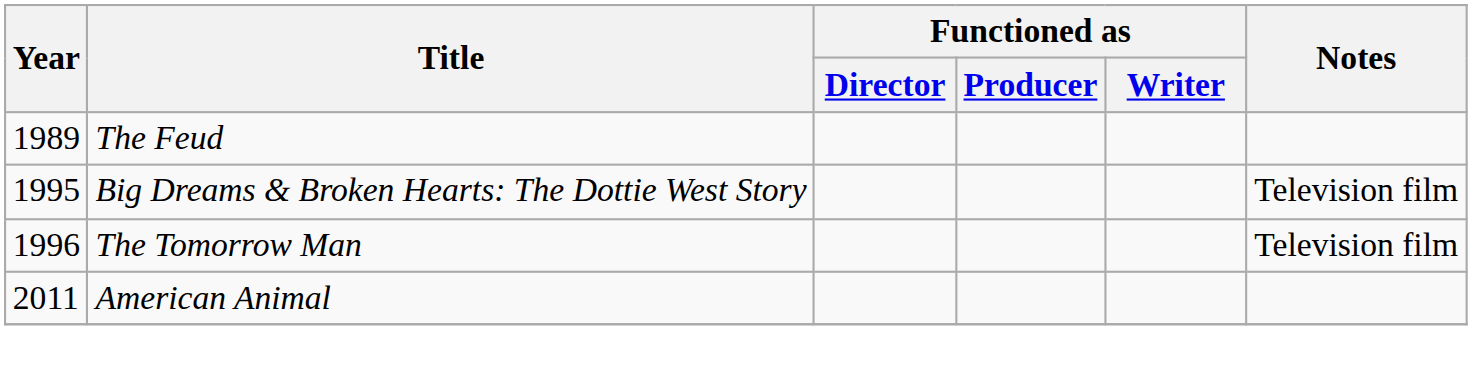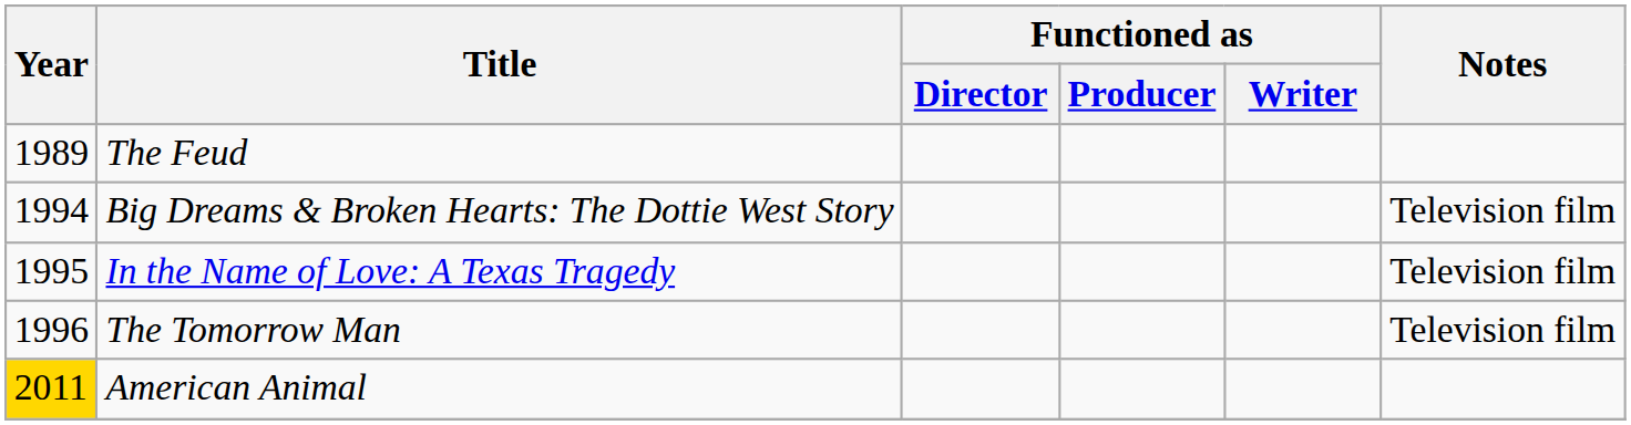Big Dreams & Broken Hearts: The Dottie West Story | Year: 1995 -> 1994
+ row: 1995 | In the Name of Love: A Texas Tragedy | Television film
American Animal | Year: no background -> gold background
